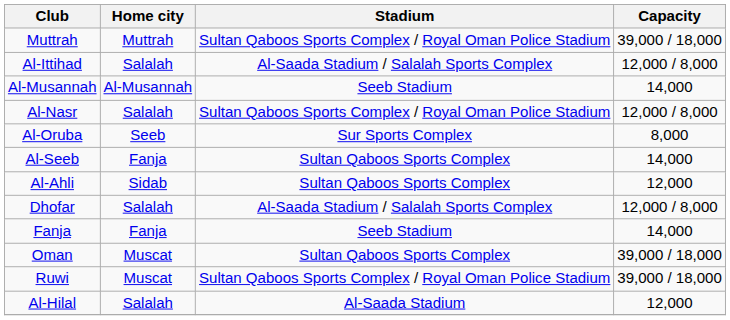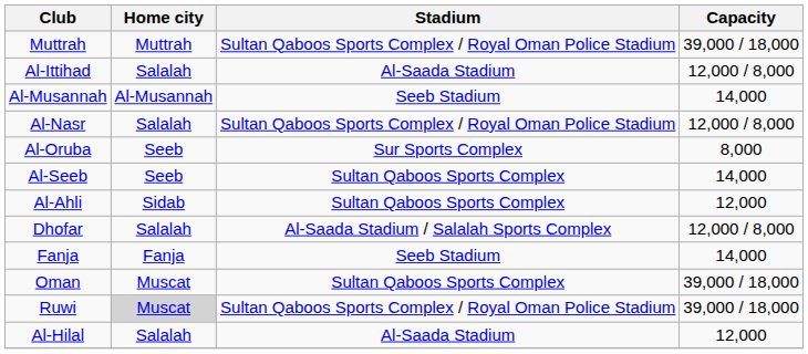Al-Ittihad | Stadium: Al-Saada Stadium / Salalah Sports Complex -> Al-Saada Stadium
Al-Seeb | Home city: Fanja -> Seeb
Ruwi | Home city: no background -> lightgrey background
